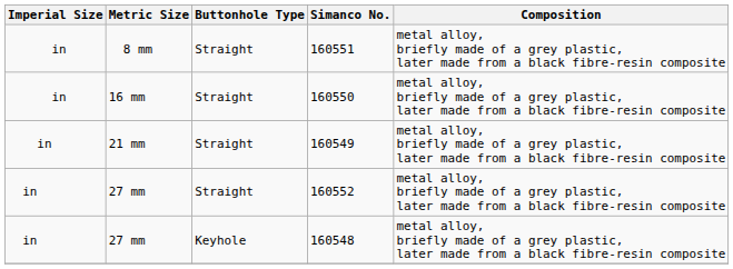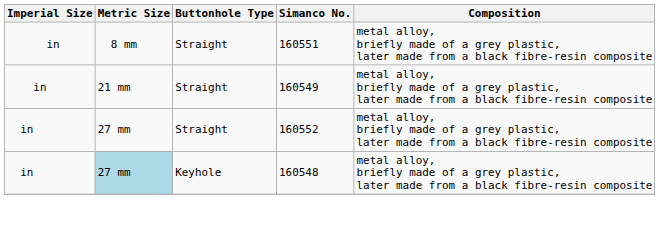- row: in | 16 mm | Straight | 160550 | metal alloy, briefly made of a grey plastic, later made from a black fibre-resin composite
160548 | Metric Size: no background -> lightblue background
